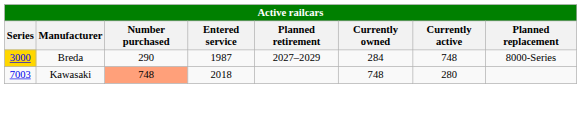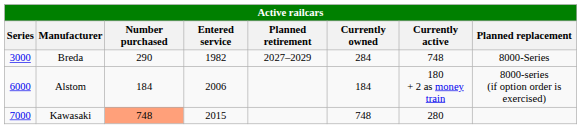Breda | Series: gold background -> no background
Breda | Entered service: 1987 -> 1982
+ row: 6000 | Alstom | 184 | 2006 | 184 | 180 + 2 as money train | 8000-series (if option order is exercised)
Kawasaki | Series: 7003 -> 7000
Kawasaki | Entered service: 2018 -> 2015
